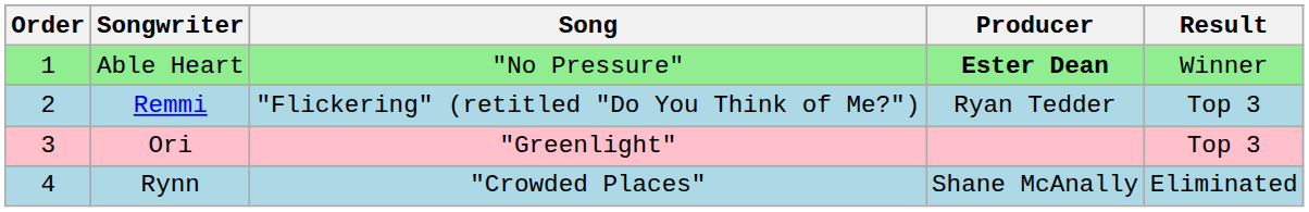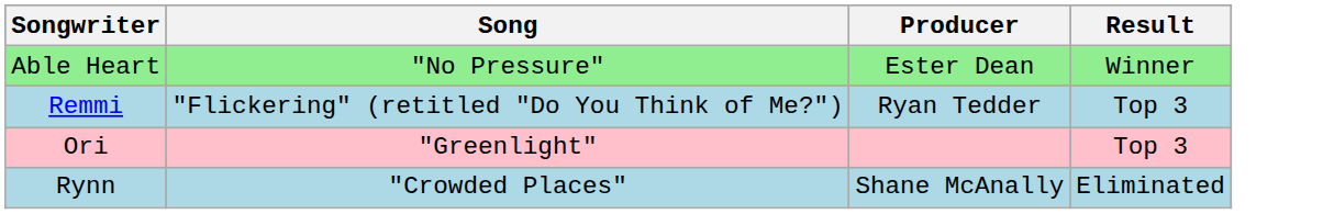- column: Order | 1 | 2 | 3 | 4
Able Heart | Producer: bold -> normal
